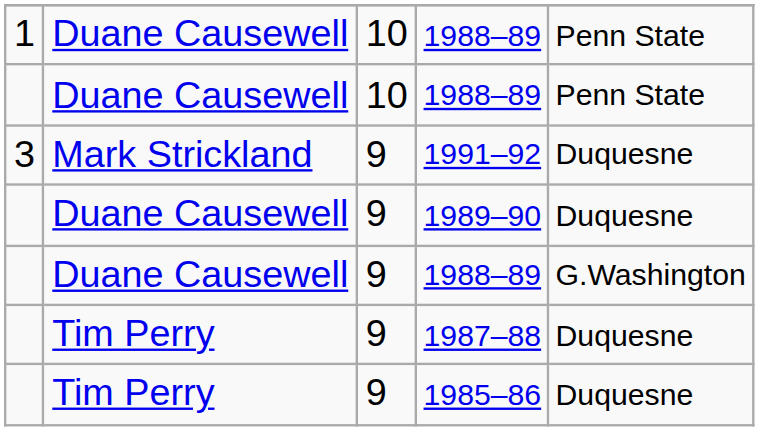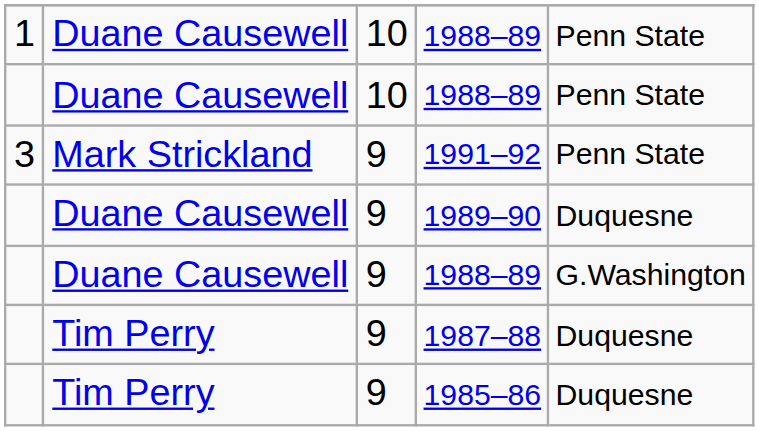1991–92 | column 5: Duquesne -> Penn State
